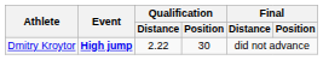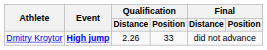Dmitry Kroytor | Qualification / Distance: 2.22 -> 2.26
Dmitry Kroytor | Qualification / Position: 30 -> 33
